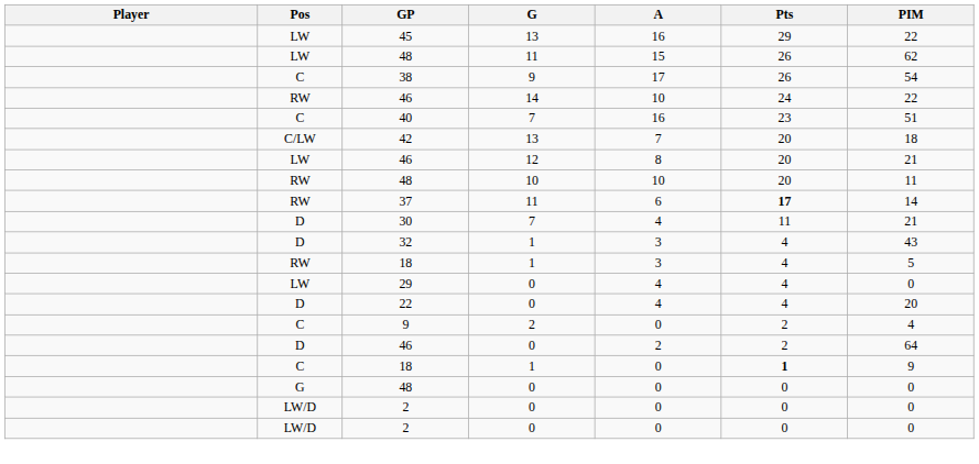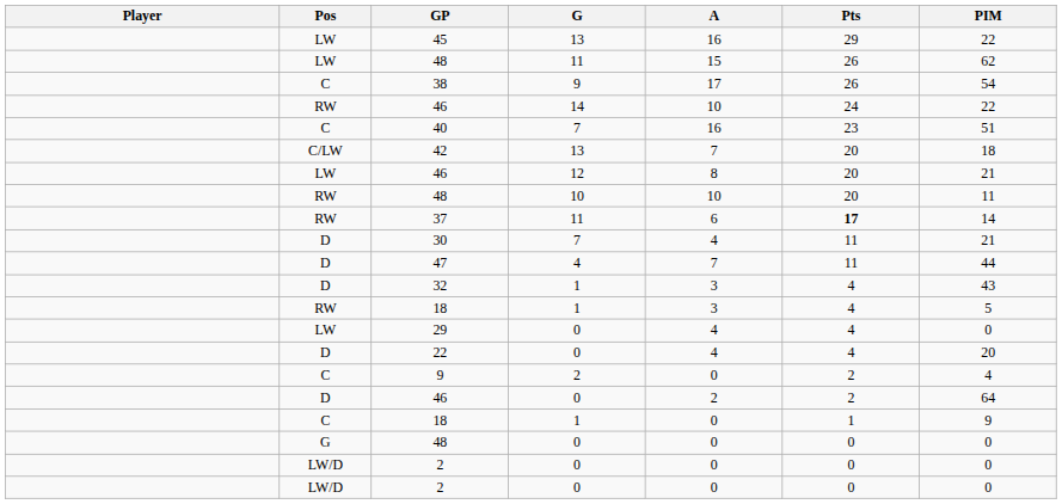+ row: D | 47 | 4 | 7 | 11 | 44
C / 18 | Pts: bold -> normal
